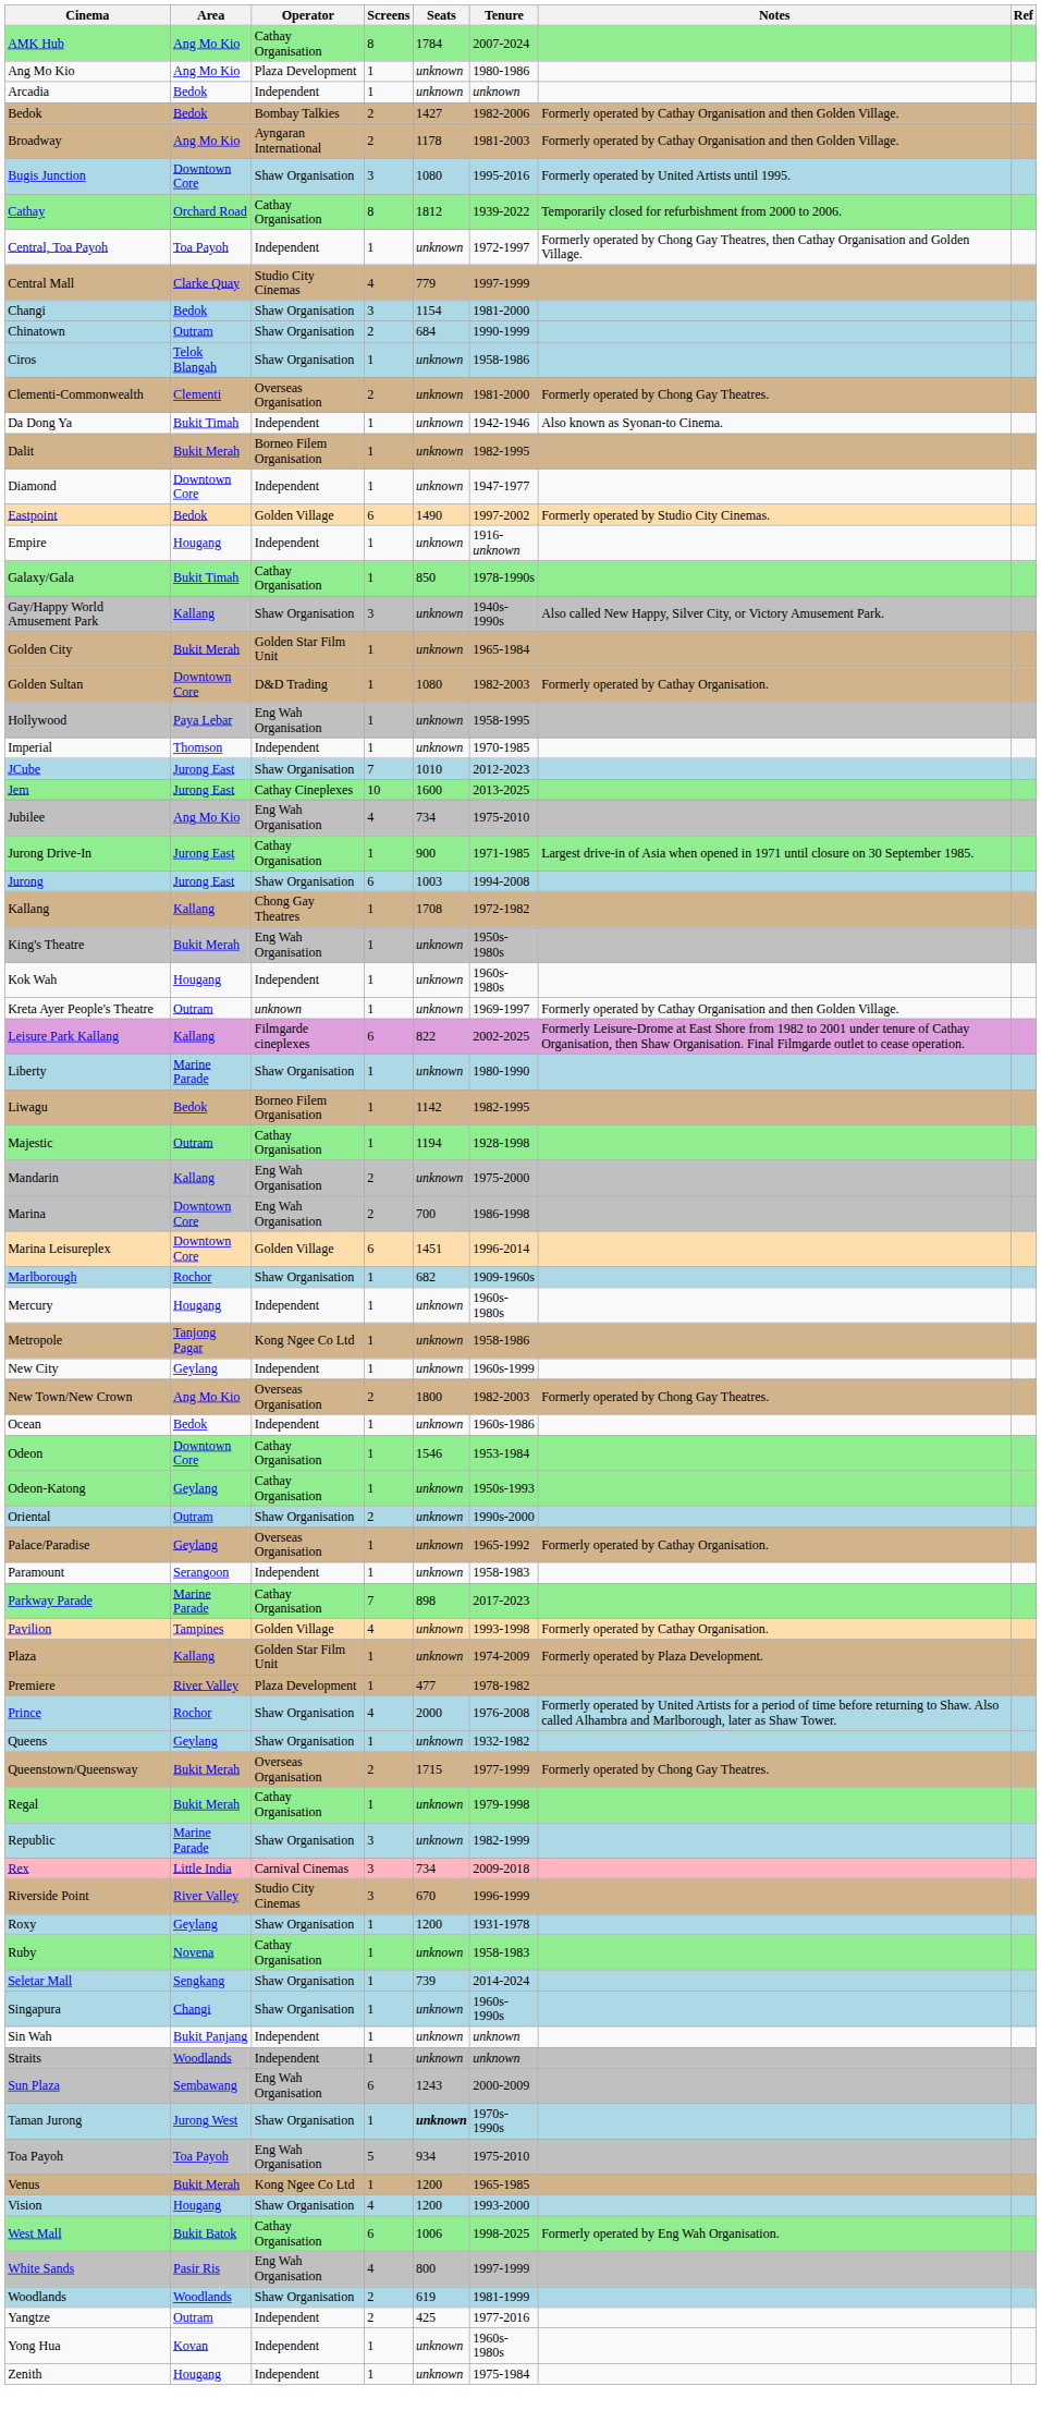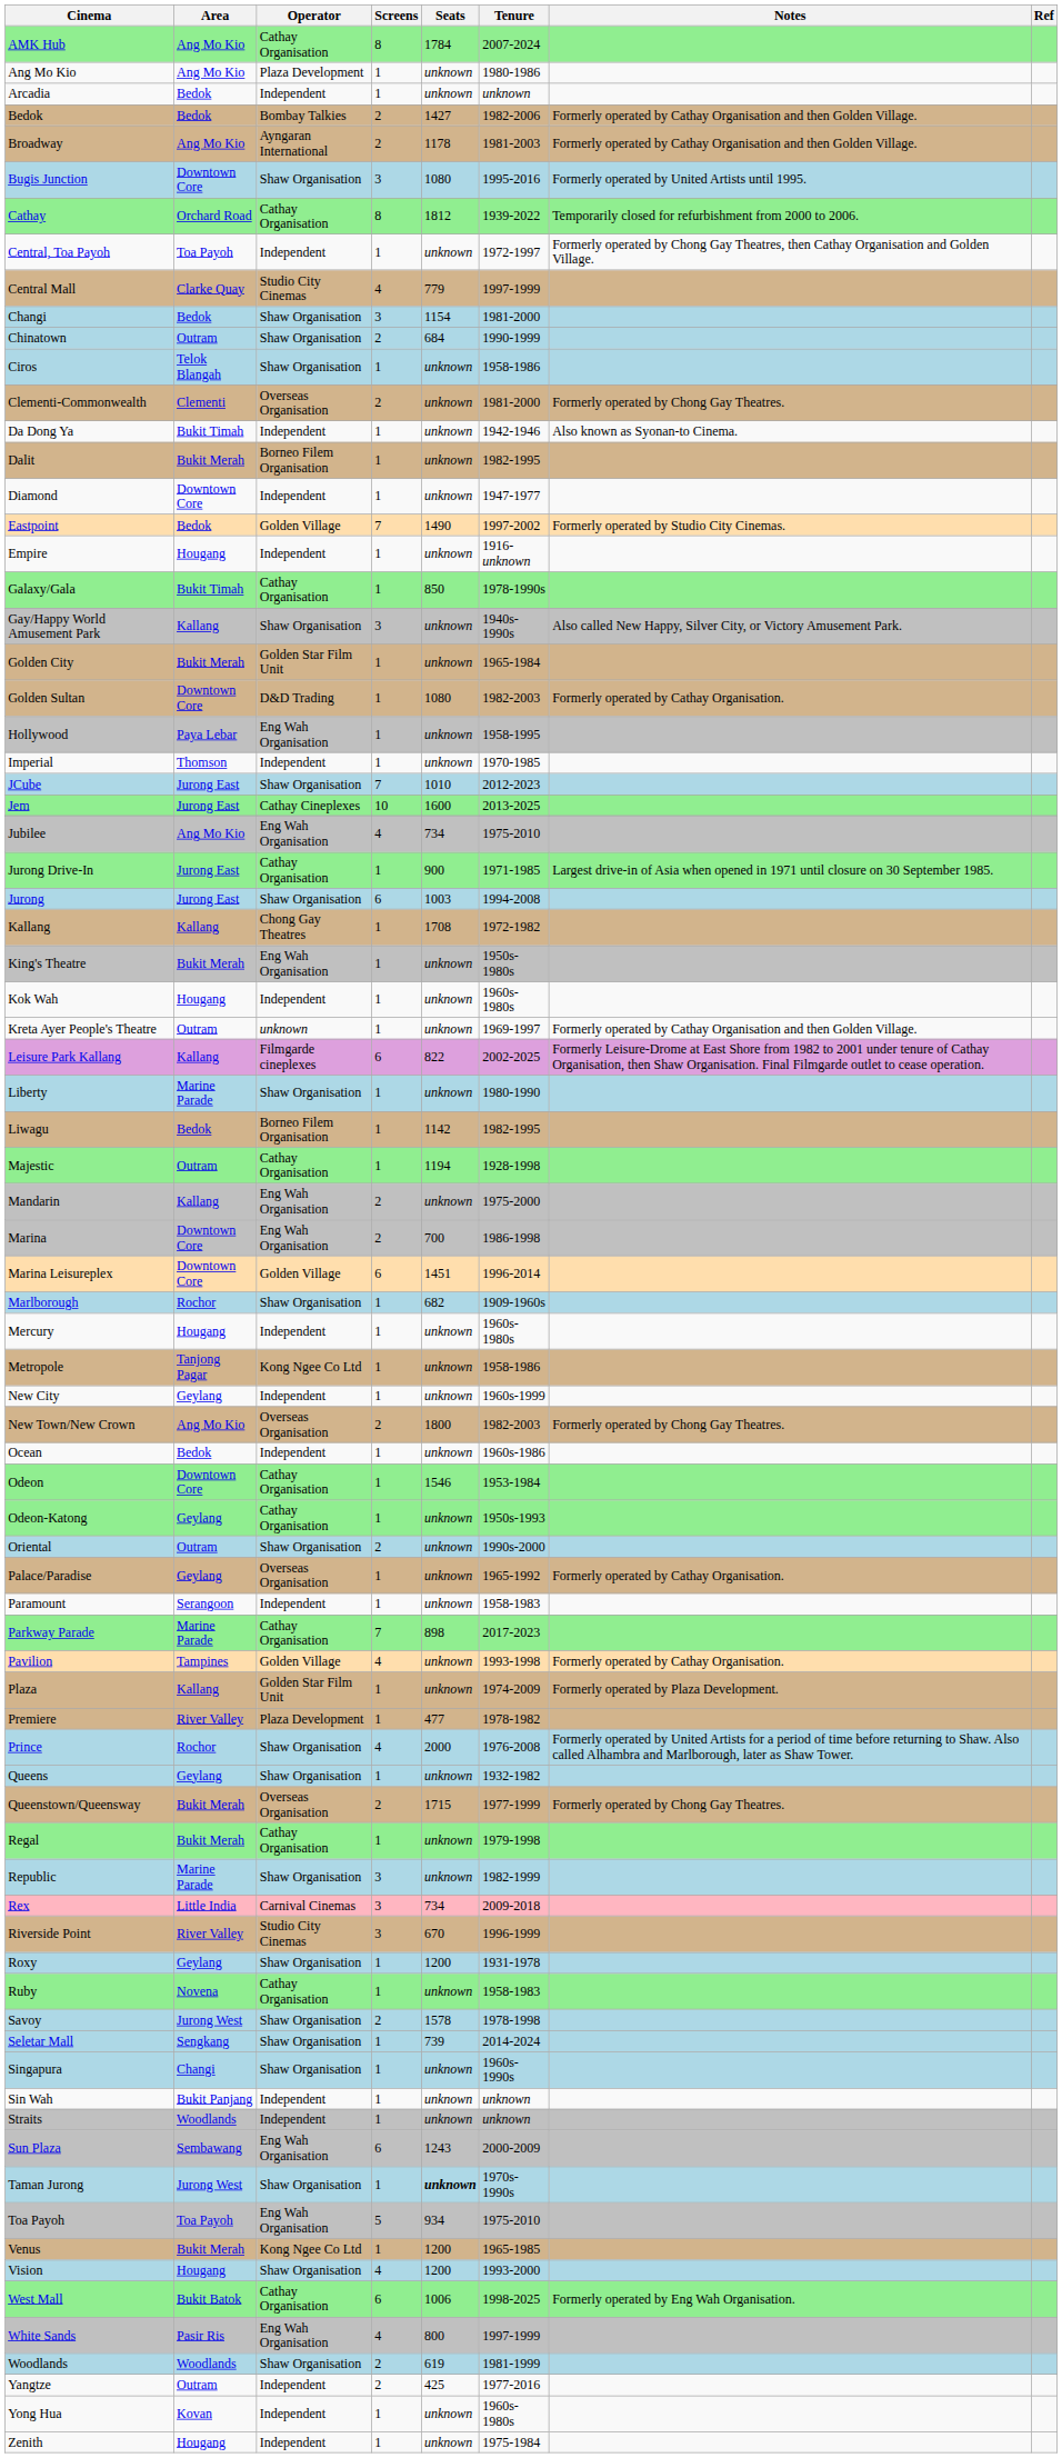Eastpoint | Screens: 6 -> 7
+ row: Savoy | Jurong West | Shaw Organisation | 2 | 1578 | 1978-1998
